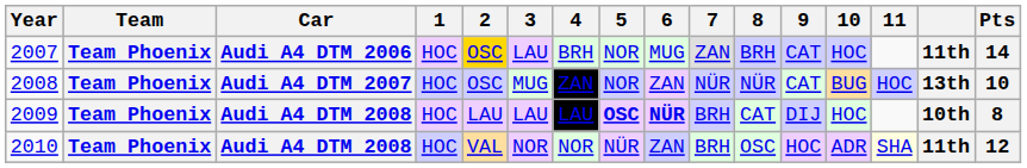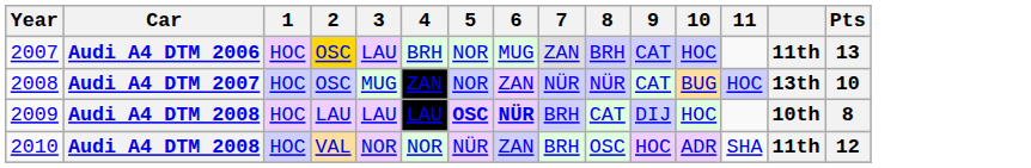- column: Team | Team Phoenix | Team Phoenix | Team Phoenix | Team Phoenix
2007 | Pts: 14 -> 13
2010 | 11: lightyellow background -> no background
